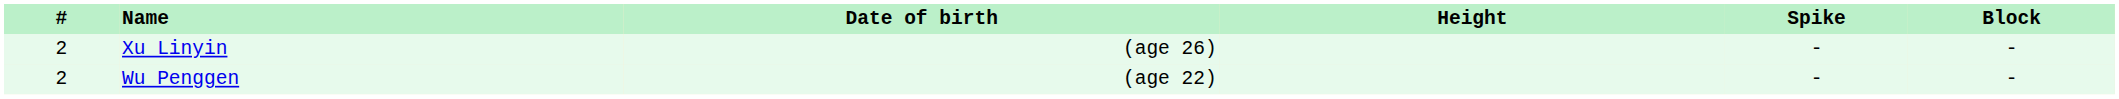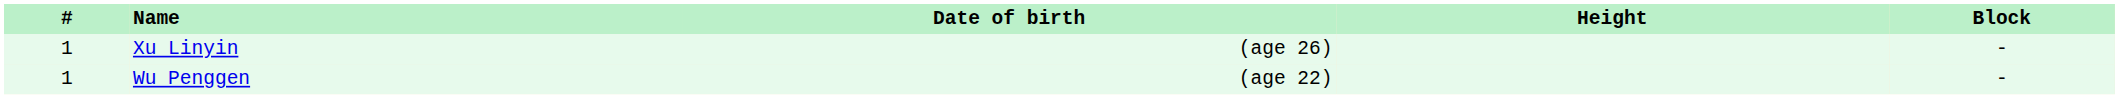- column: Spike | - | -
Xu Linyin | #: 2 -> 1
Wu Penggen | #: 2 -> 1
